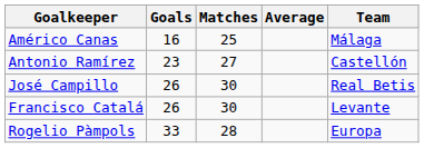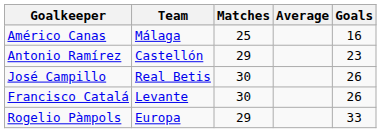columns swapped: Goals <-> Team
Antonio Ramírez | Matches: 27 -> 29
Rogelio Pàmpols | Matches: 28 -> 29
